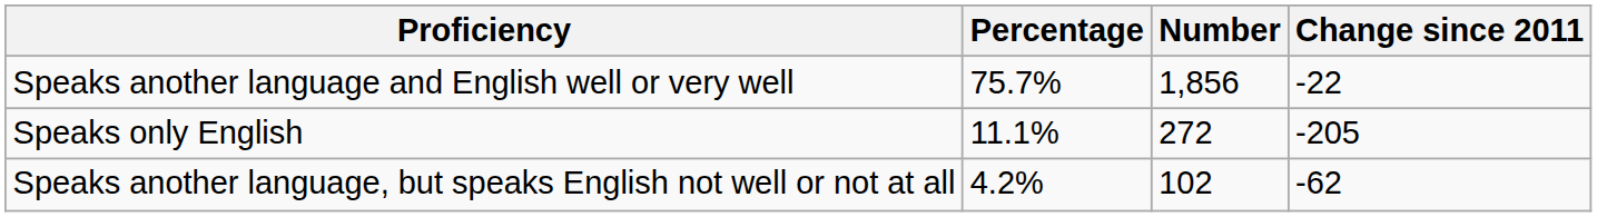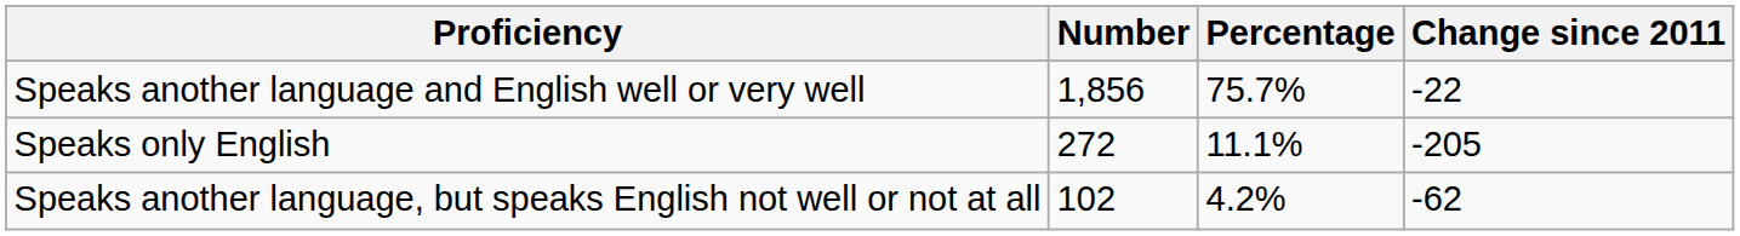columns swapped: Number <-> Percentage
